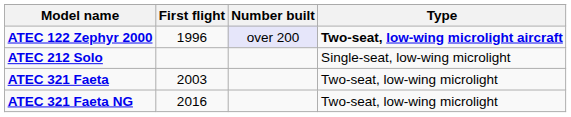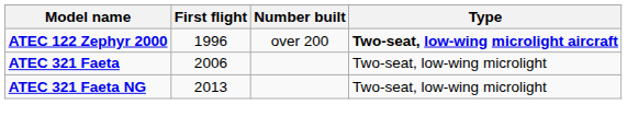ATEC 122 Zephyr 2000 | Number built: lavender background -> no background
- row: ATEC 212 Solo | Single-seat, low-wing microlight
ATEC 321 Faeta | First flight: 2003 -> 2006
ATEC 321 Faeta NG | First flight: 2016 -> 2013
